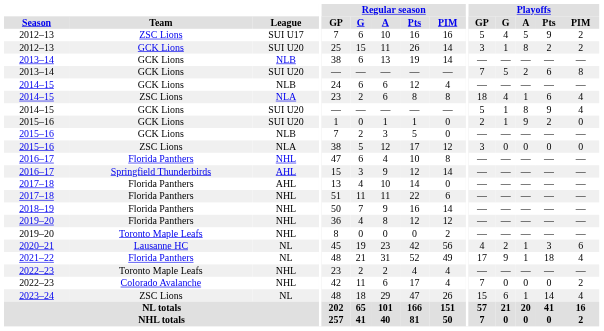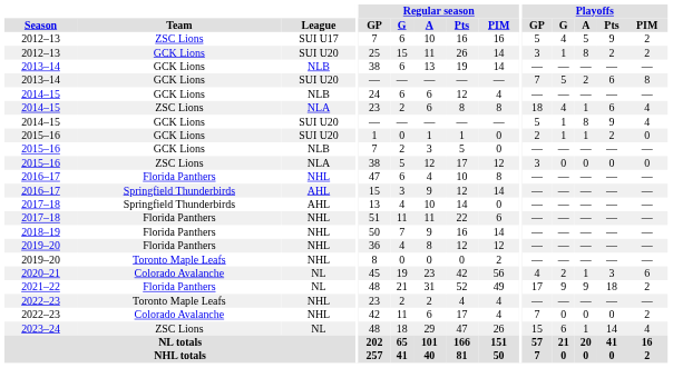2015–16 / SUI U20 | Playoffs / A: 9 -> 1
2017–18 / AHL | Team: Florida Panthers -> Springfield Thunderbirds
2020–21 | Team: Lausanne HC -> Colorado Avalanche
2021–22 | Playoffs / A: 1 -> 9
2021–22 | Playoffs / PIM: 4 -> 2
